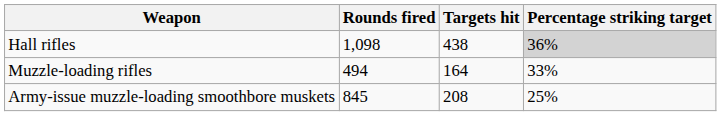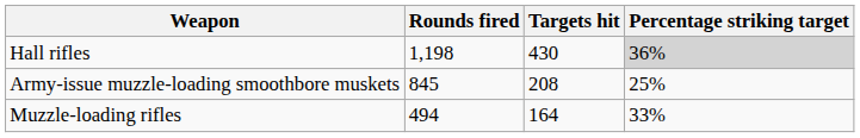Hall rifles | Rounds fired: 1,098 -> 1,198
Hall rifles | Targets hit: 438 -> 430
rows swapped: Army-issue muzzle-loading smoothbore muskets <-> Muzzle-loading rifles
